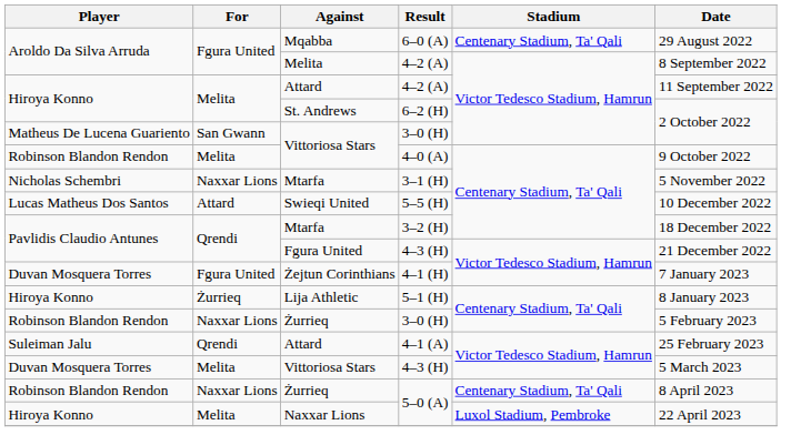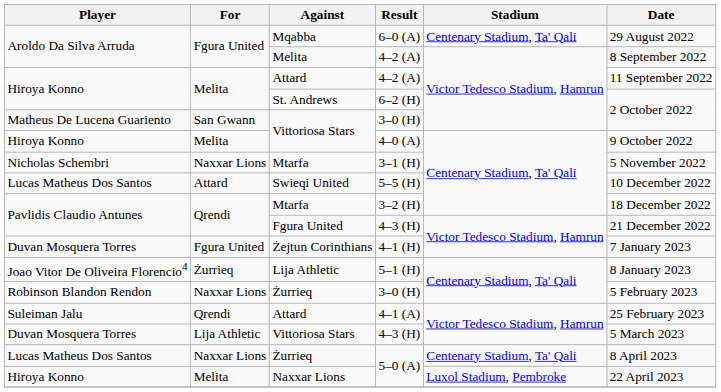4–0 (A) | Player: Robinson Blandon Rendon -> Hiroya Konno
5–1 (H) | Player: Hiroya Konno -> Joao Vitor De Oliveira Florencio4
Vittoriosa Stars / 4–3 (H) | For: Melita -> Lija Athletic
Żurrieq / 5–0 (A) | Player: Robinson Blandon Rendon -> Lucas Matheus Dos Santos
